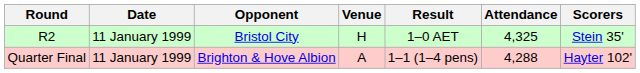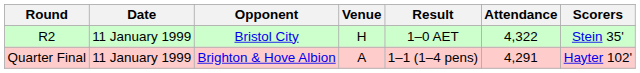R2 | Attendance: 4,325 -> 4,322
Quarter Final | Attendance: 4,288 -> 4,291
